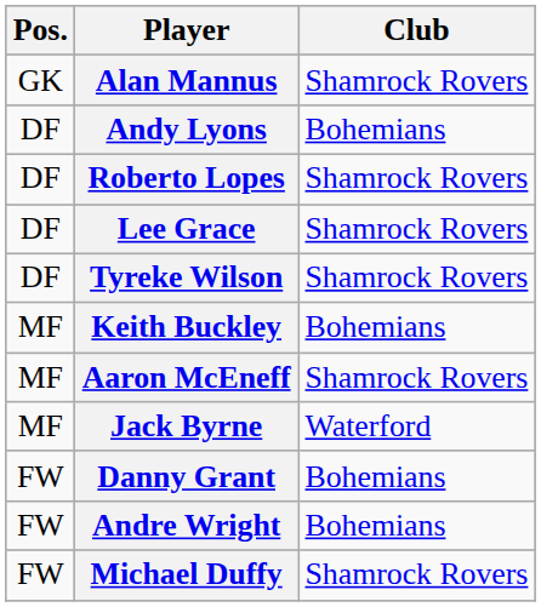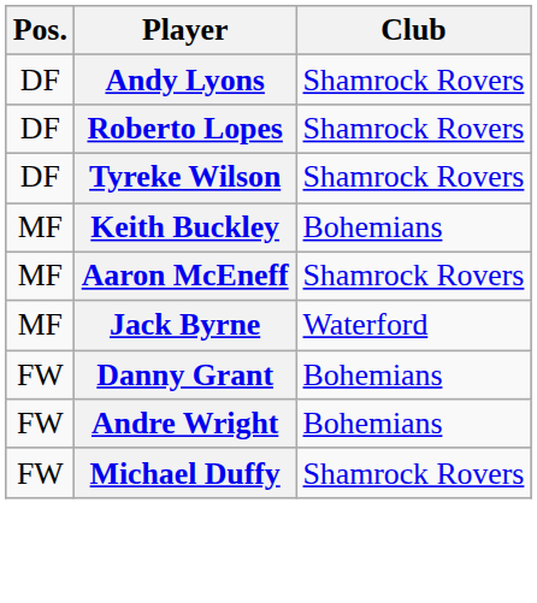- row: GK | Alan Mannus | Shamrock Rovers
Andy Lyons | Club: Bohemians -> Shamrock Rovers
- row: DF | Lee Grace | Shamrock Rovers
